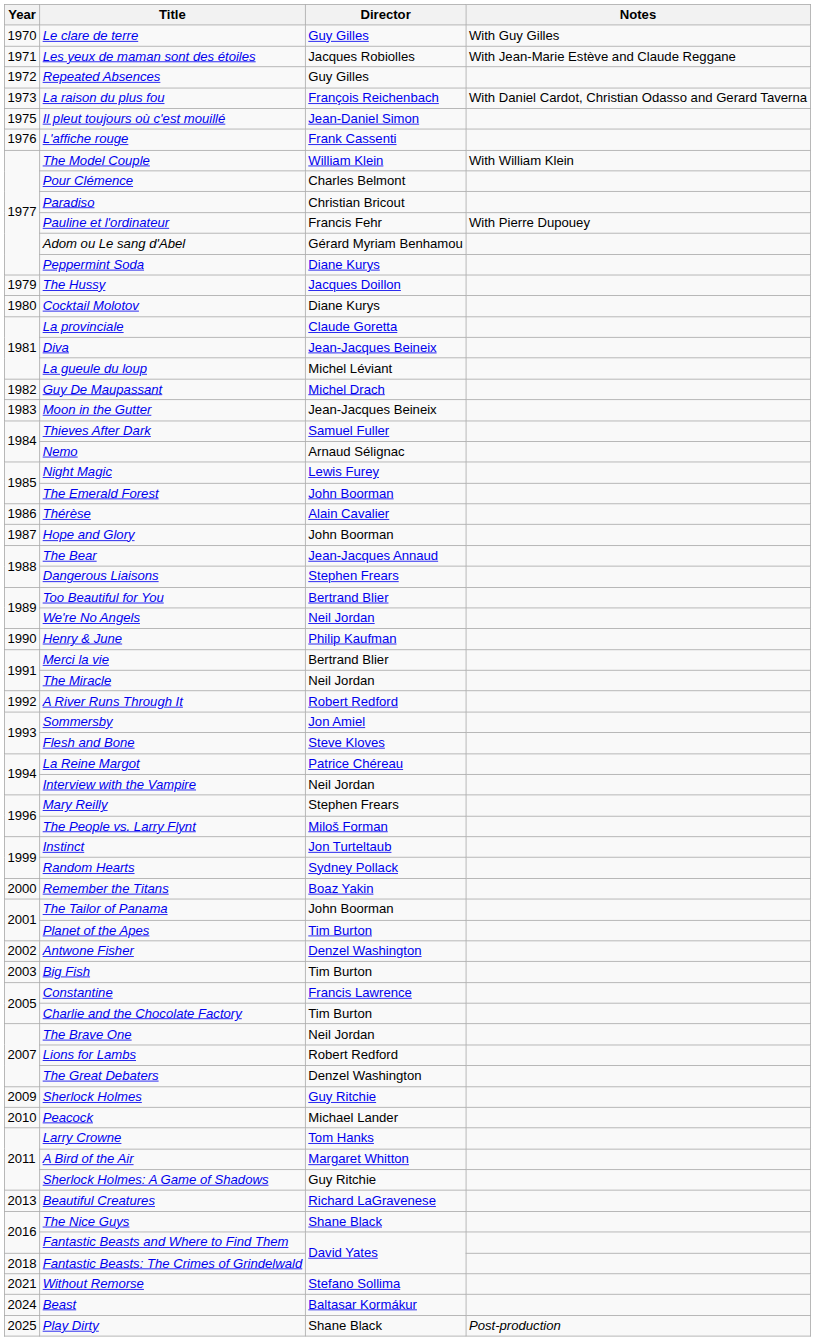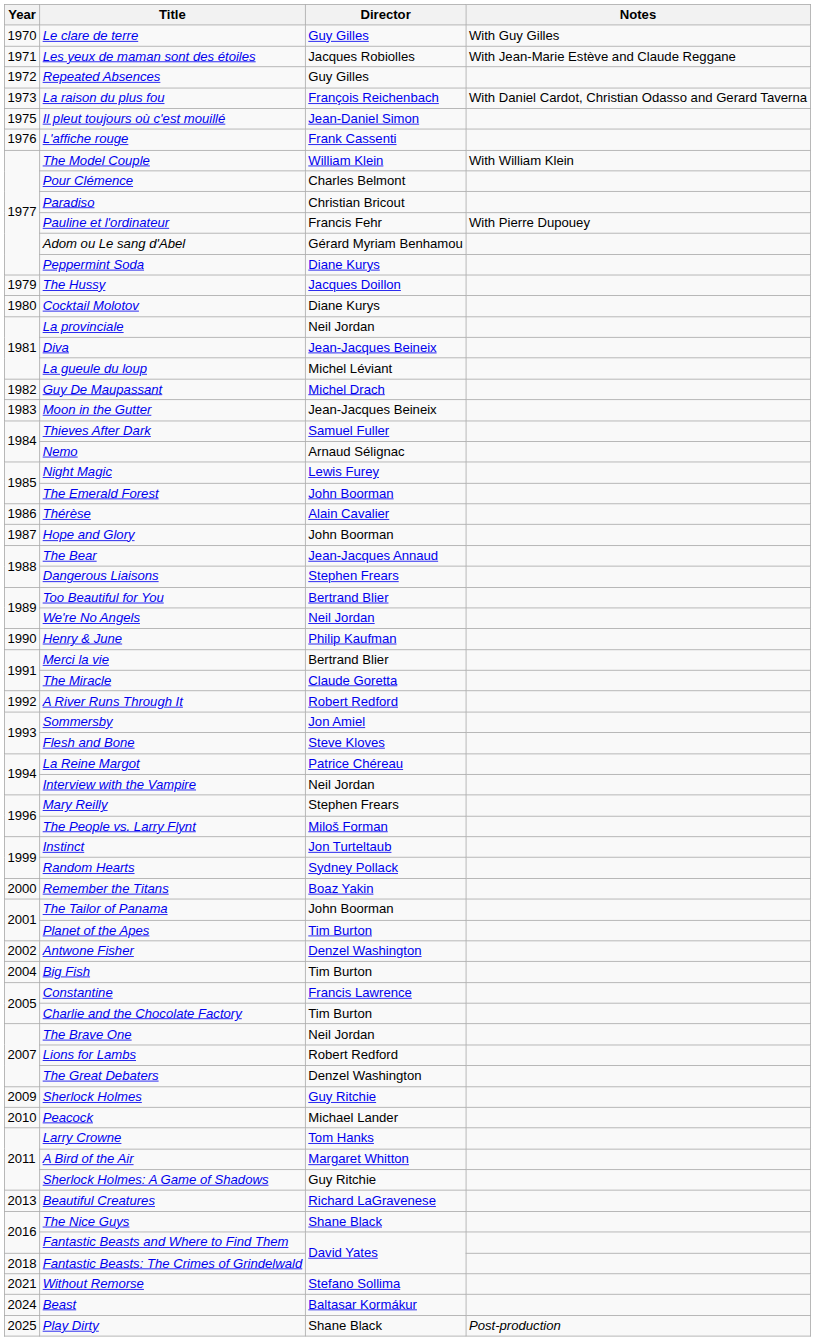La provinciale | Director: Claude Goretta -> Neil Jordan
The Miracle | Director: Neil Jordan -> Claude Goretta
Big Fish | Year: 2003 -> 2004
